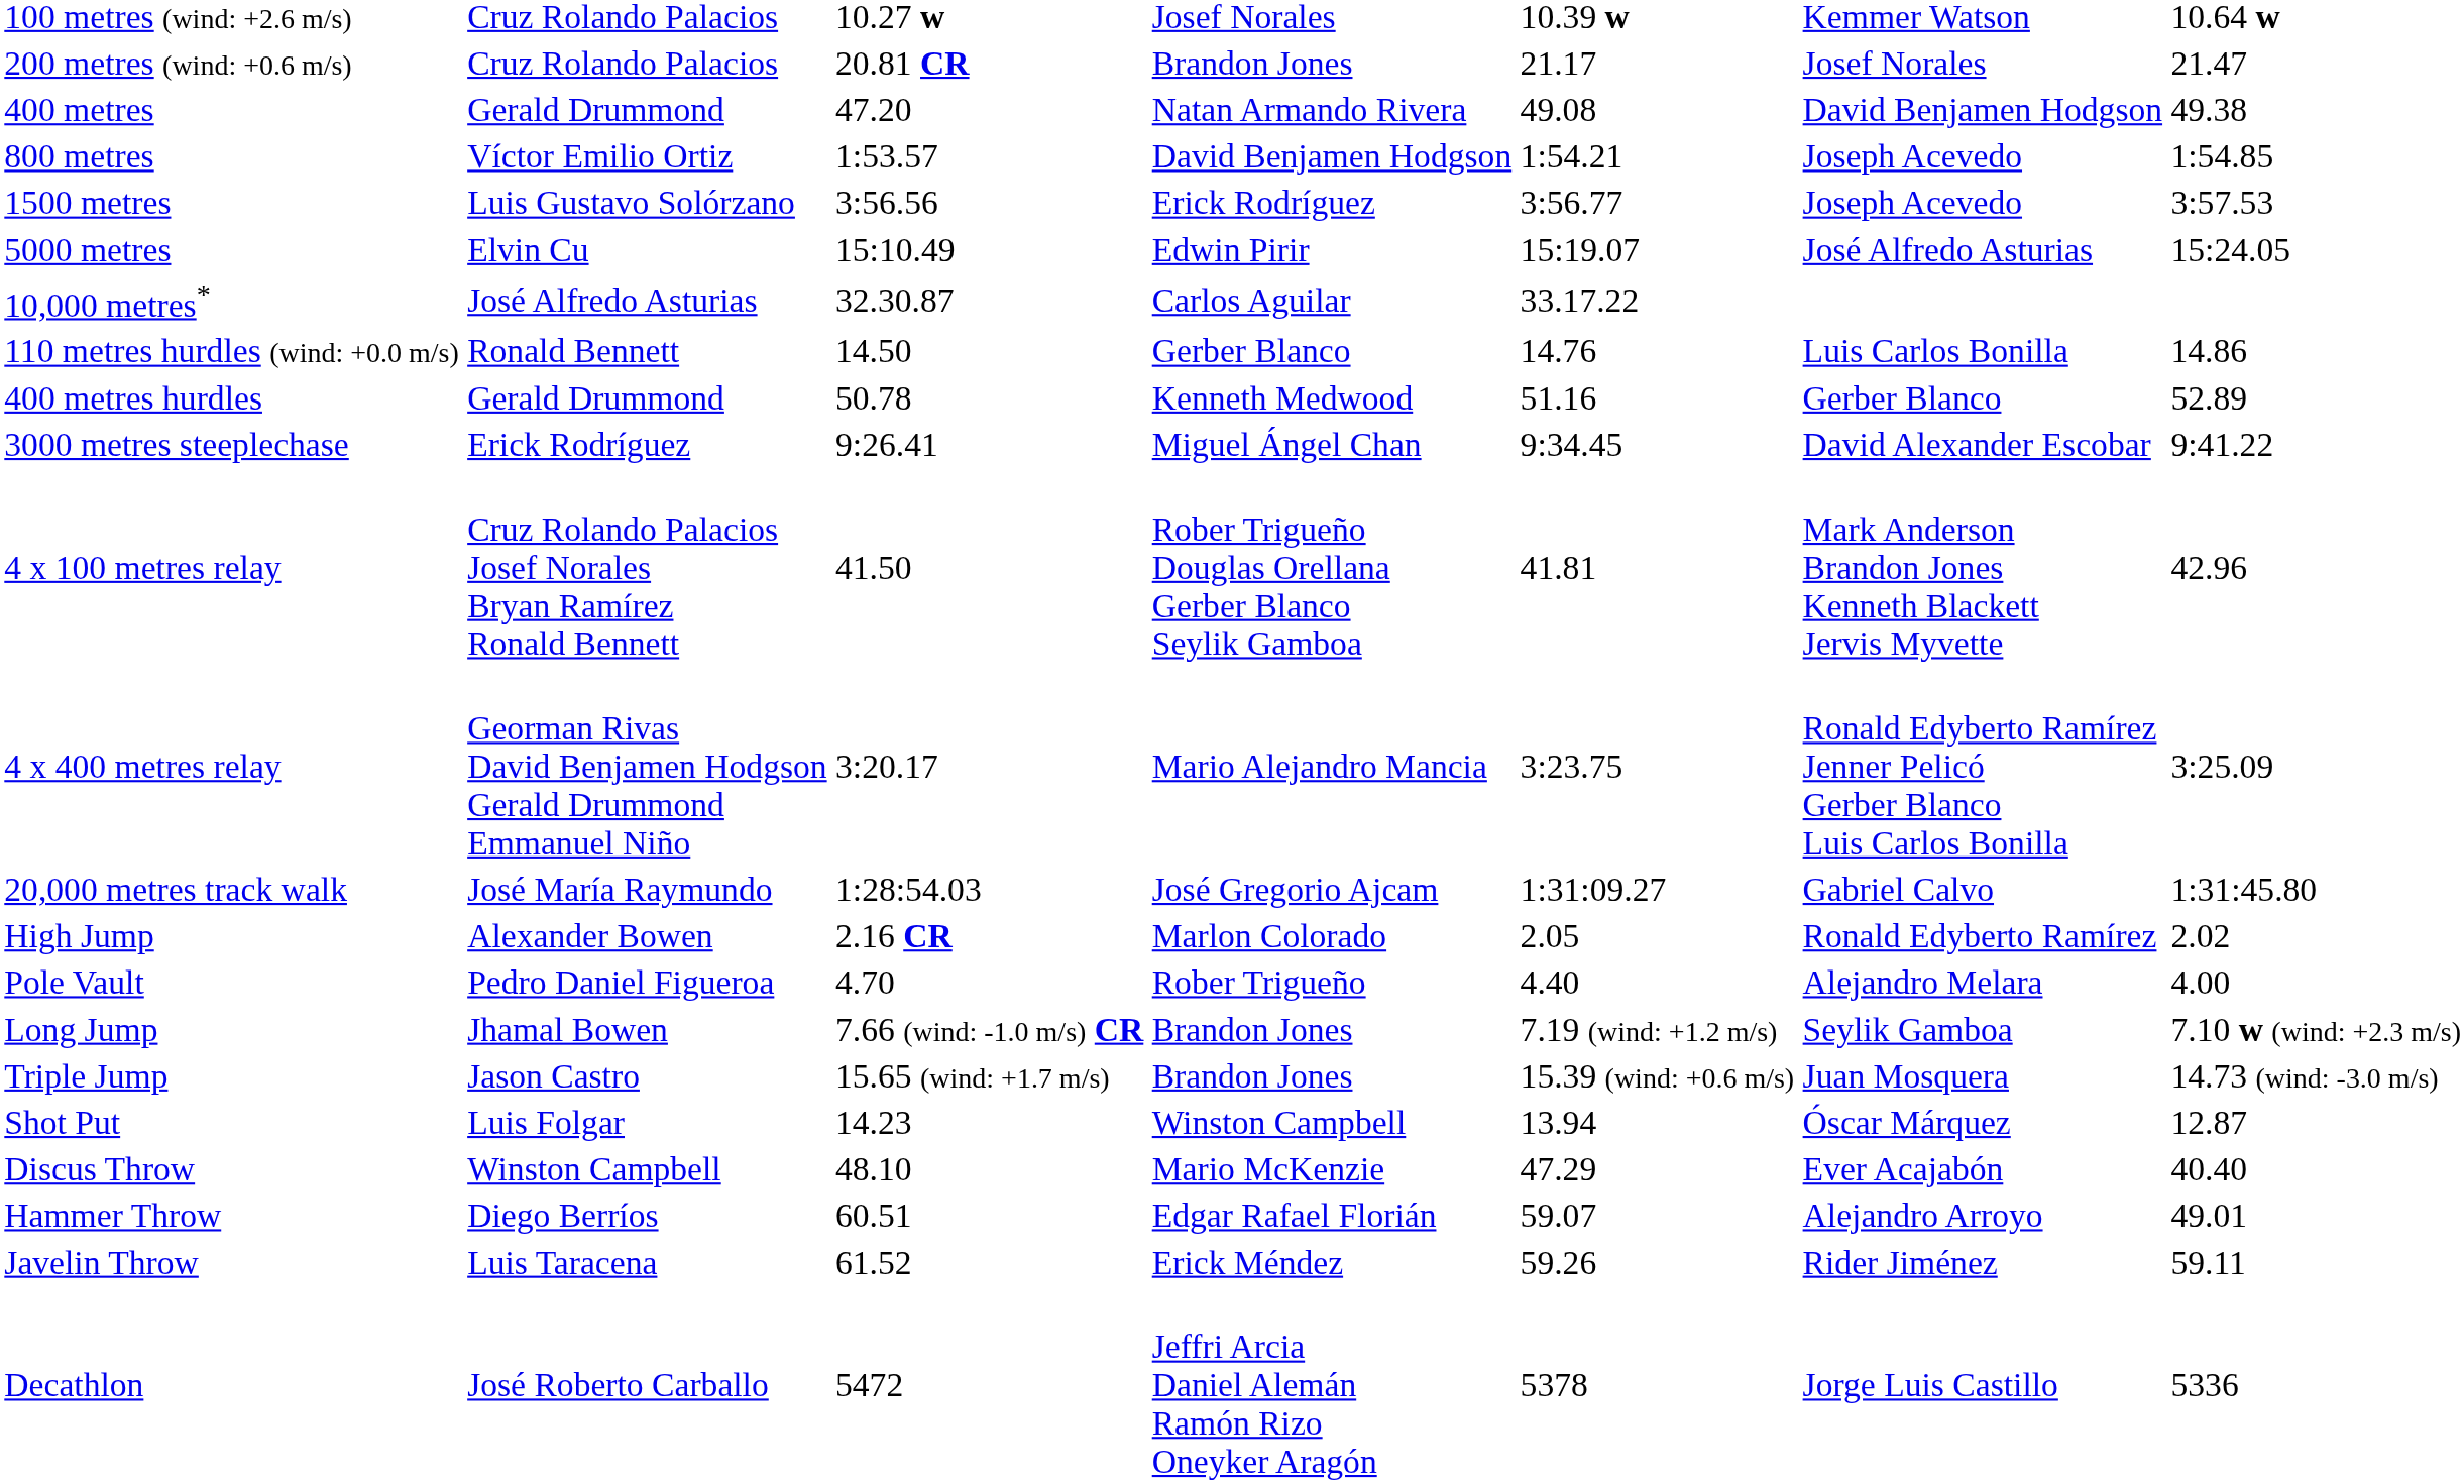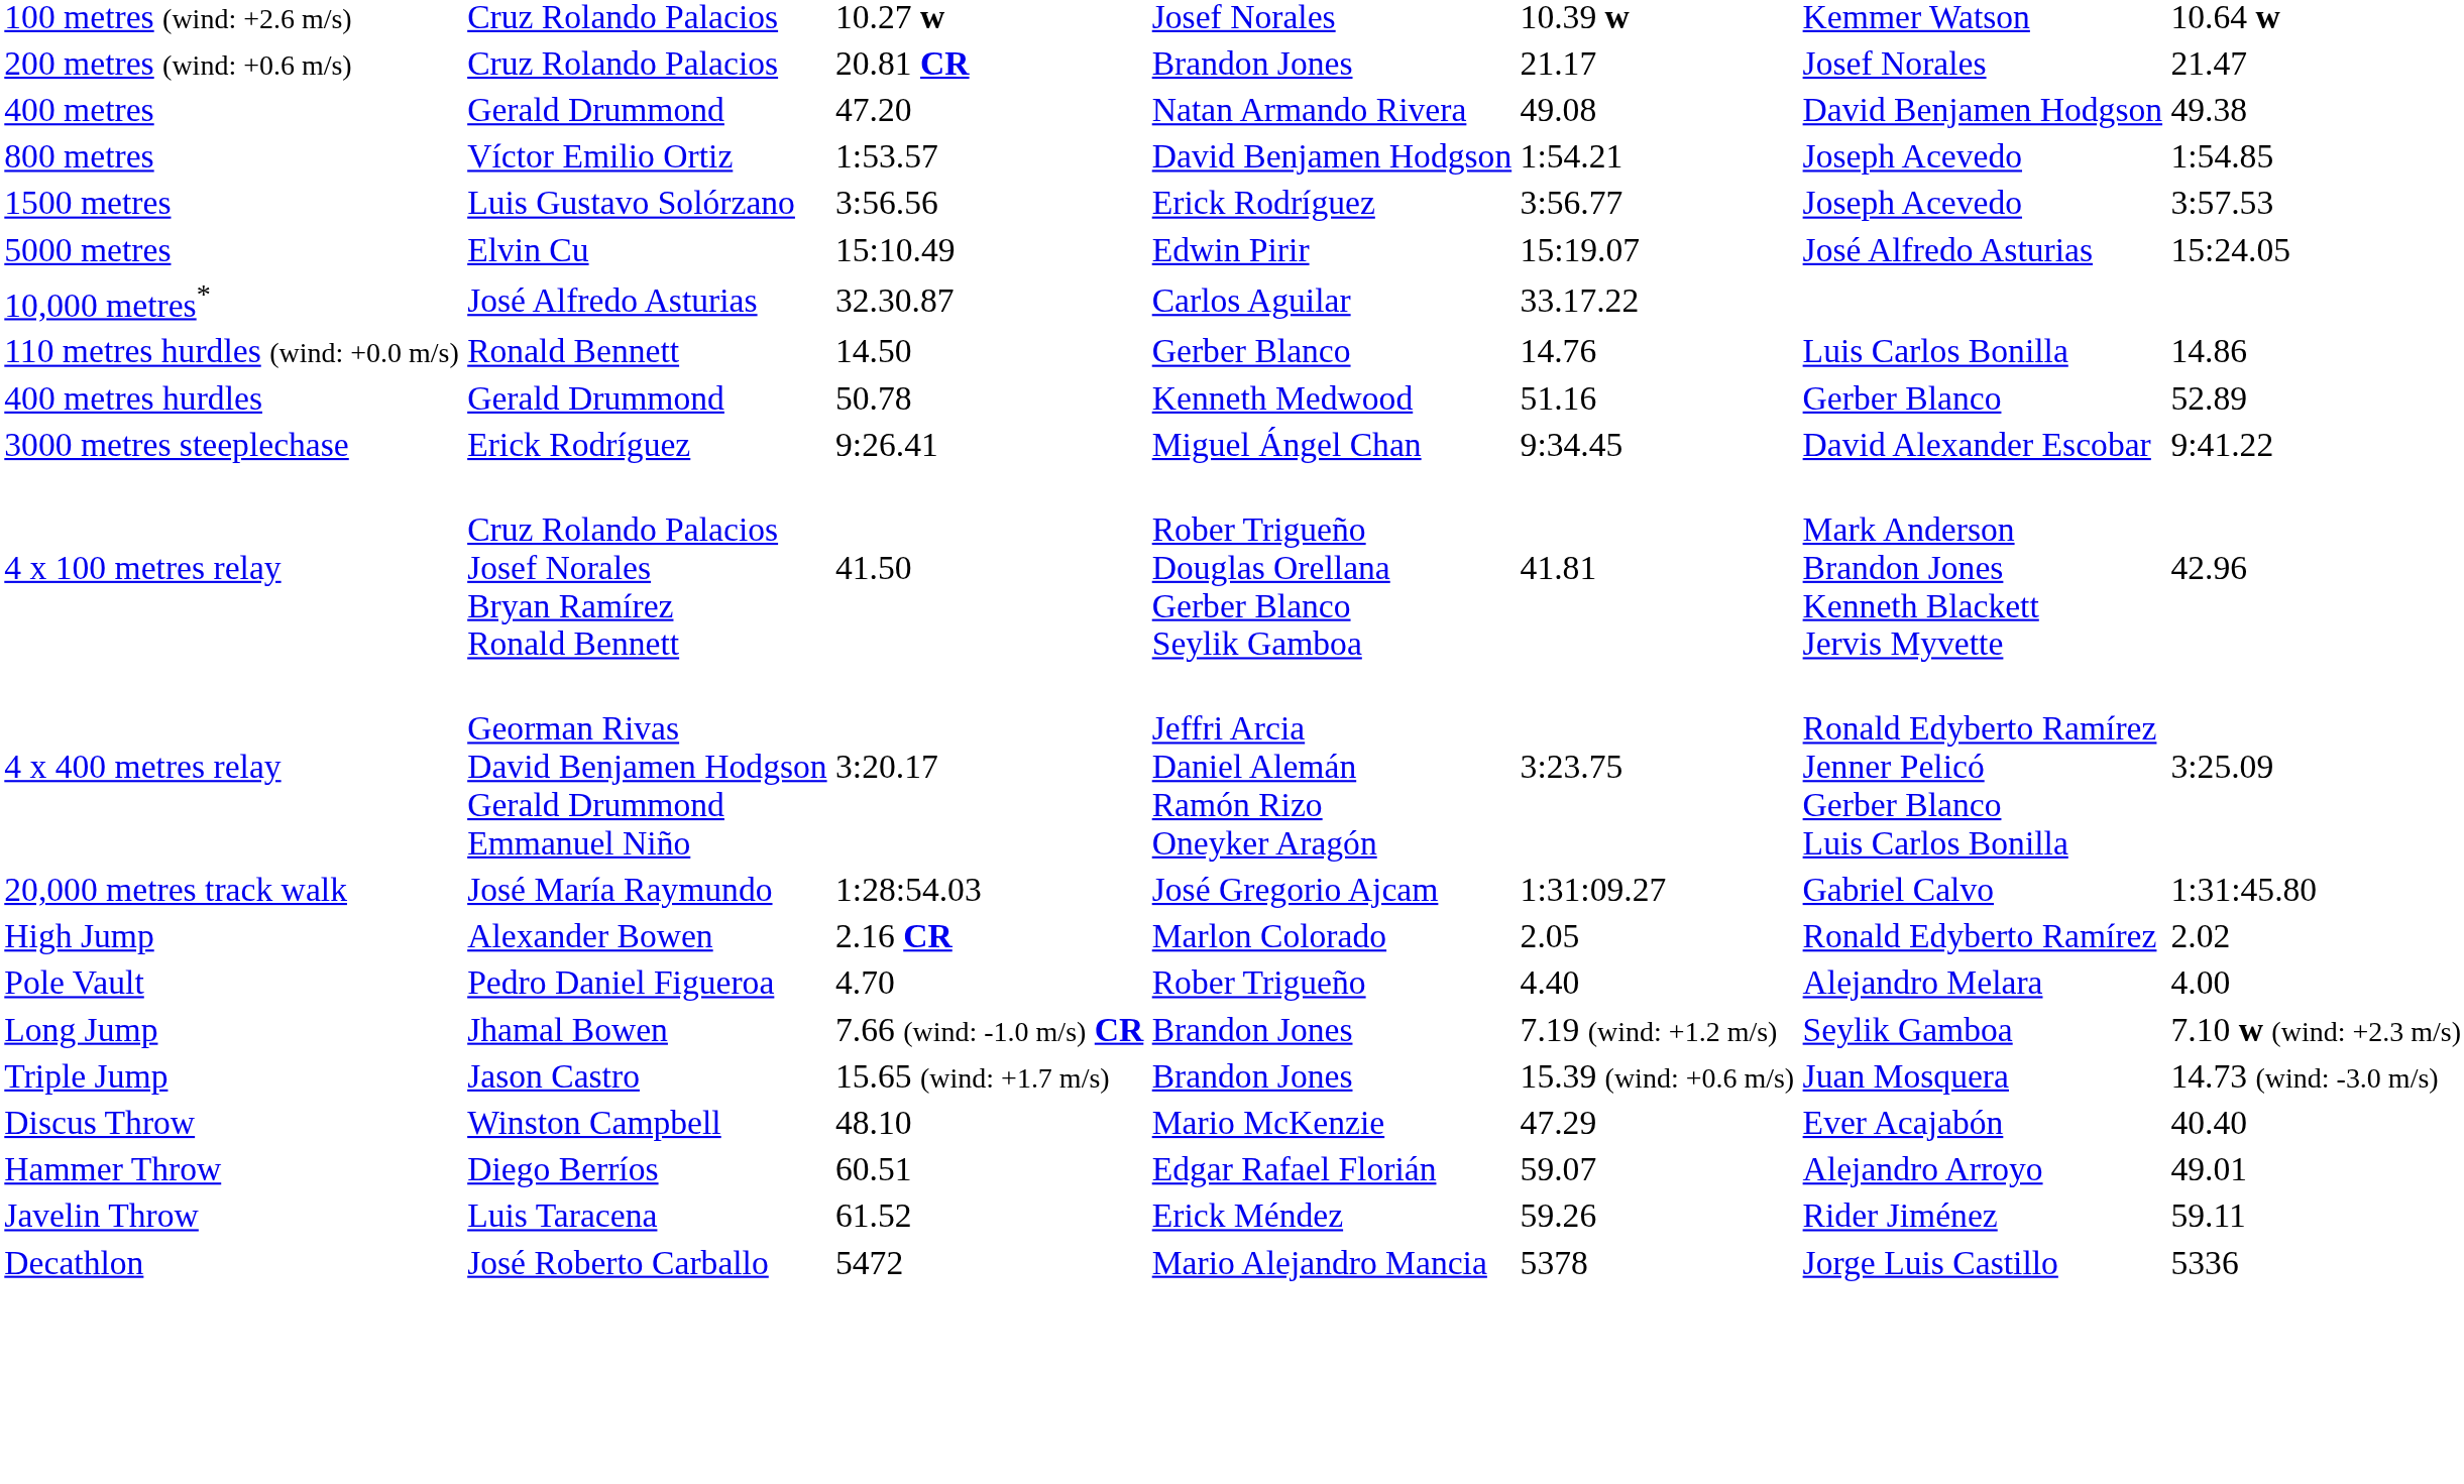4 x 400 metres relay | column 4: Mario Alejandro Mancia -> Jeffri Arcia Daniel Alemán Ramón Rizo Oneyker Aragón
- row: Shot Put | Luis Folgar | 14.23 | Winston Campbell | 13.94 | Óscar Márquez | 12.87
Decathlon | column 4: Jeffri Arcia Daniel Alemán Ramón Rizo Oneyker Aragón -> Mario Alejandro Mancia
